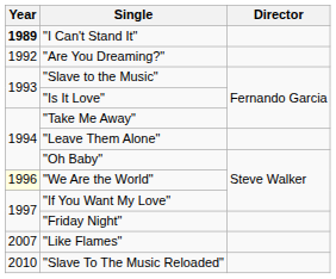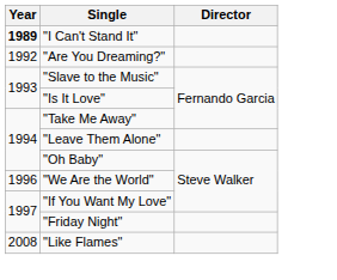"We Are the World" | Year: lightyellow background -> no background
"Like Flames" | Year: 2007 -> 2008
- row: 2010 | "Slave To The Music Reloaded"
